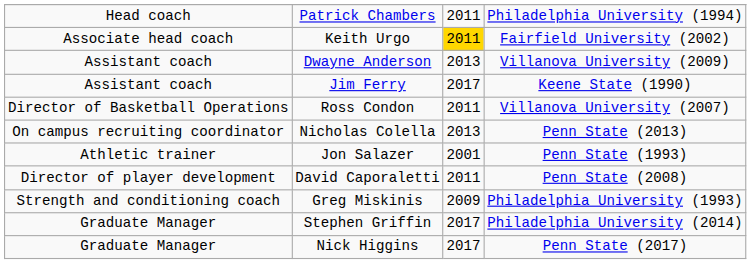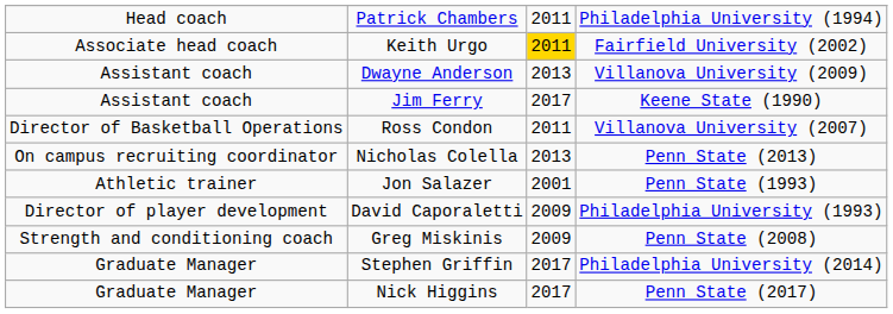David Caporaletti | column 3: 2011 -> 2009
David Caporaletti | column 4: Penn State (2008) -> Philadelphia University (1993)
Greg Miskinis | column 4: Philadelphia University (1993) -> Penn State (2008)
